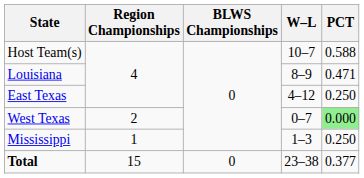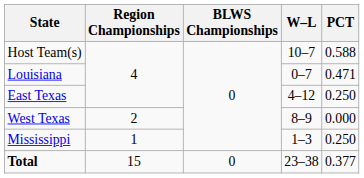Louisiana | W–L: 8–9 -> 0–7
West Texas | W–L: 0–7 -> 8–9
West Texas | PCT: lightgreen background -> no background
